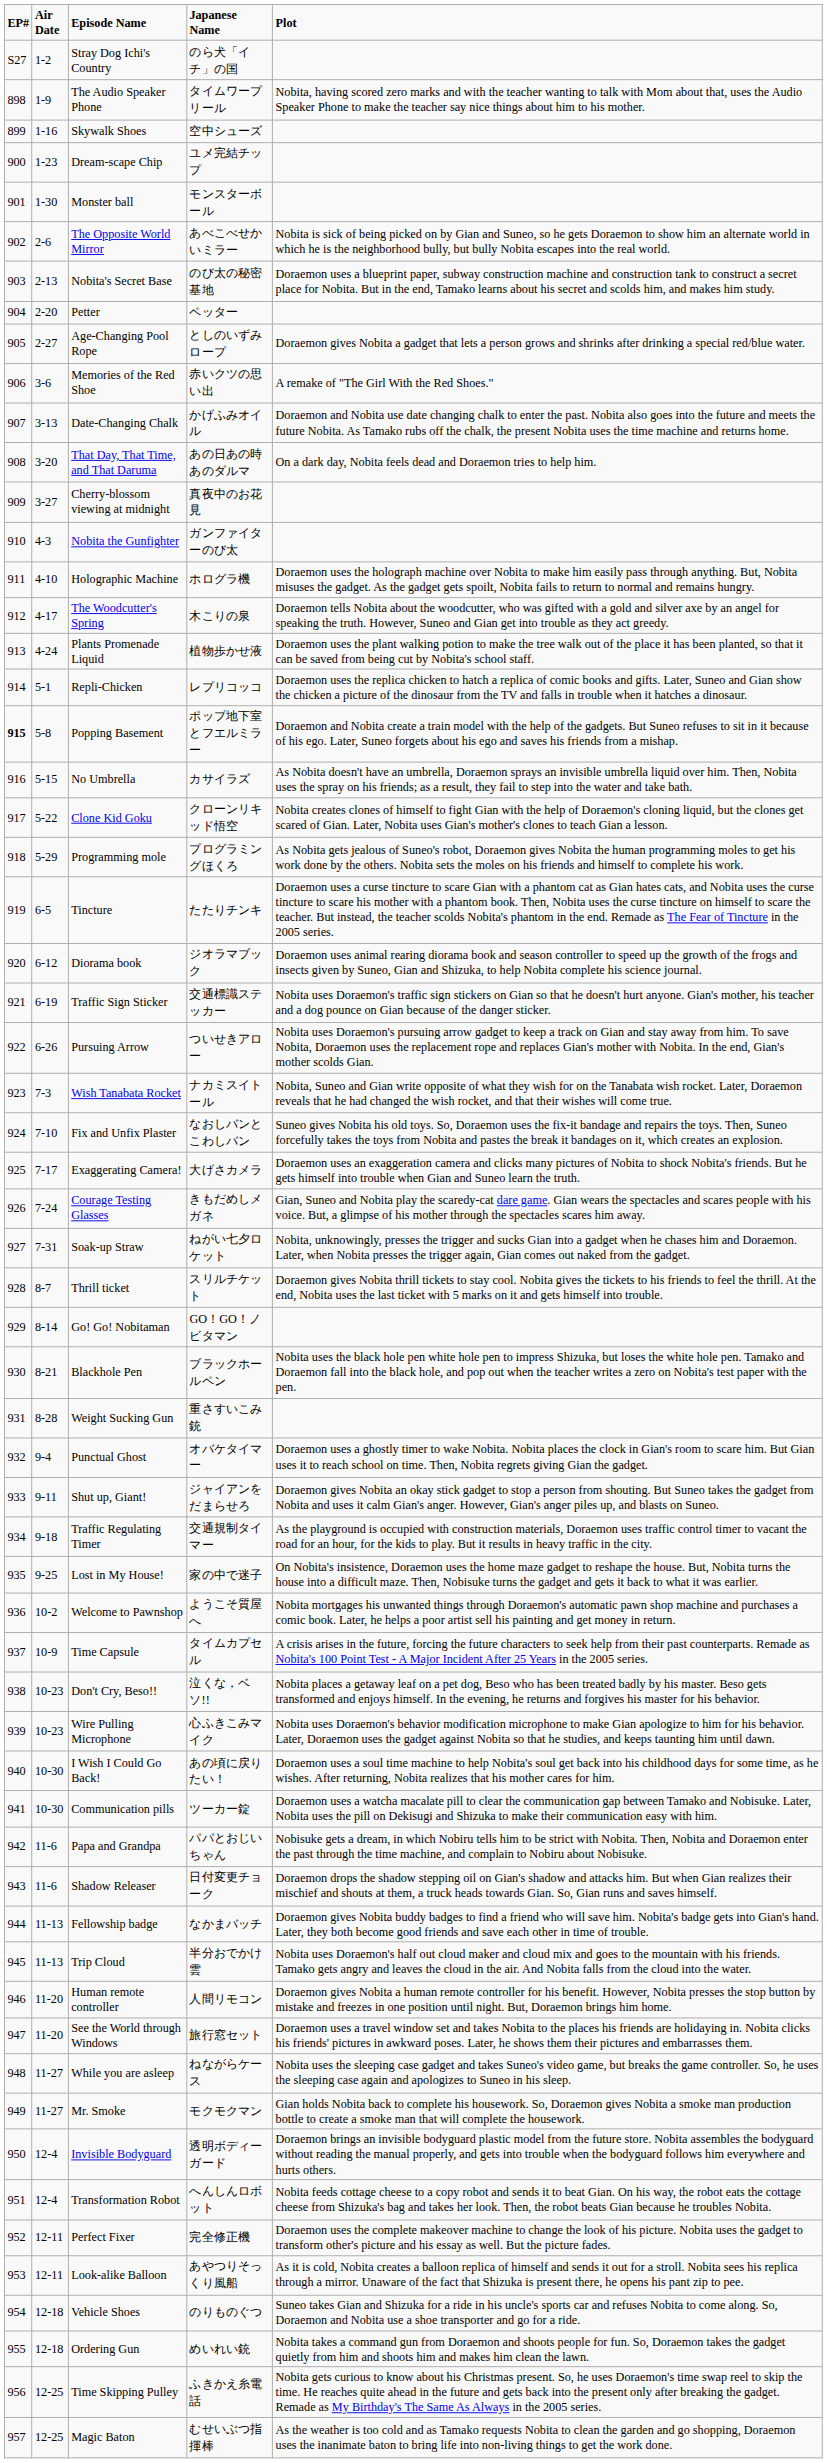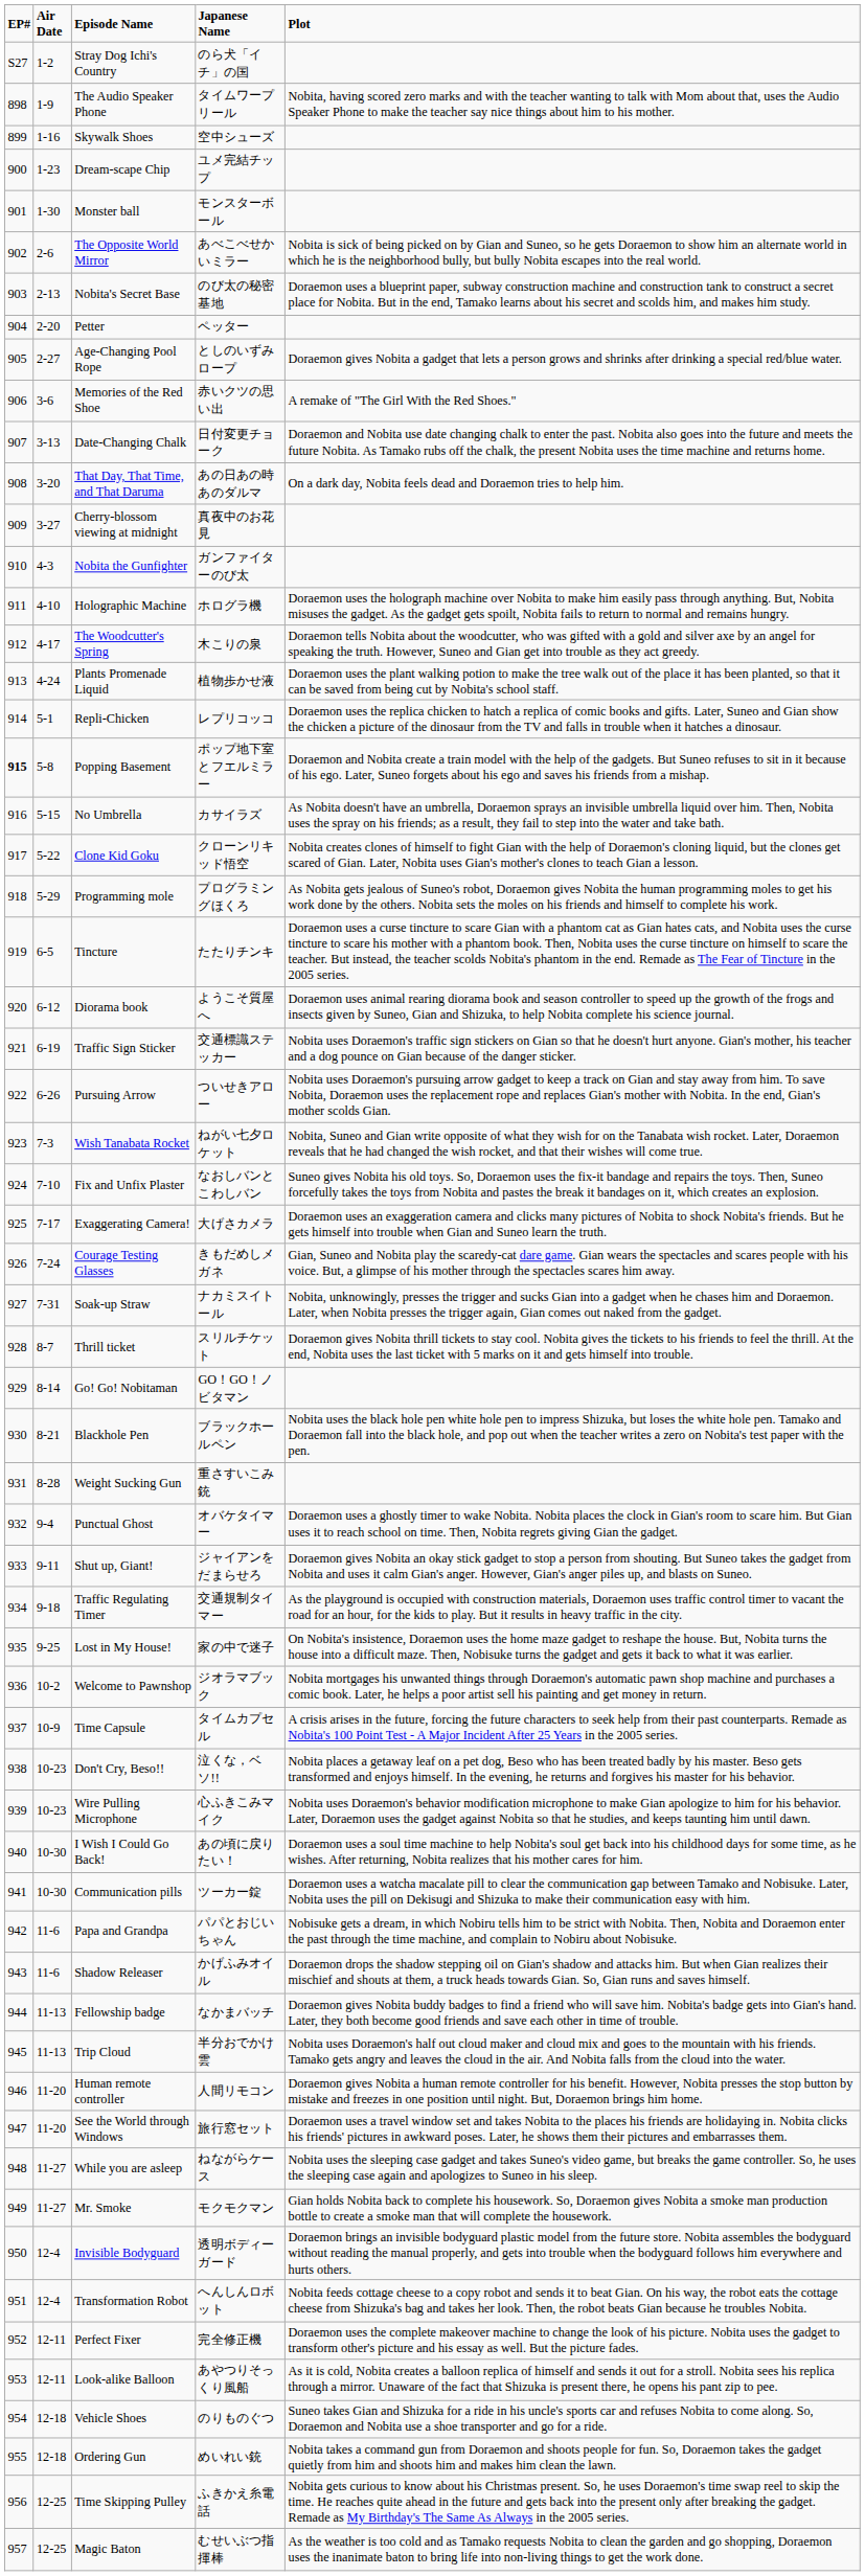Date-Changing Chalk | Japanese Name: かげふみオイル -> 日付変更チョーク
Diorama book | Japanese Name: ジオラマブック -> ようこそ質屋へ
Wish Tanabata Rocket | Japanese Name: ナカミスイトール -> ねがい七夕ロケット
Soak-up Straw | Japanese Name: ねがい七夕ロケット -> ナカミスイトール
Welcome to Pawnshop | Japanese Name: ようこそ質屋へ -> ジオラマブック
Shadow Releaser | Japanese Name: 日付変更チョーク -> かげふみオイル
